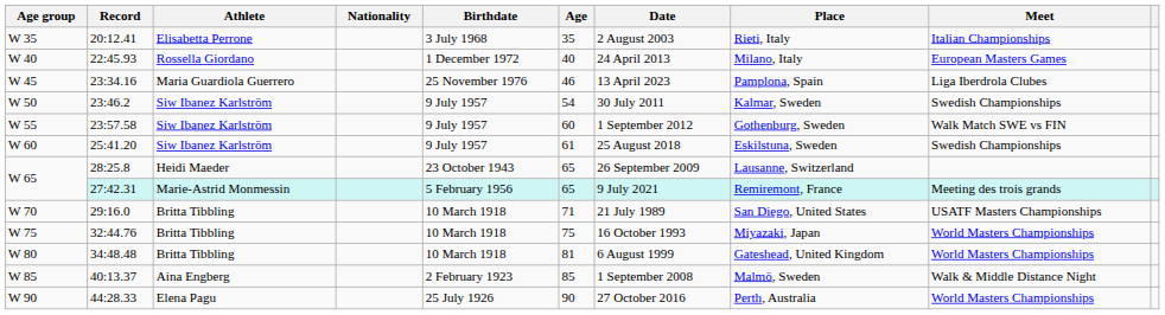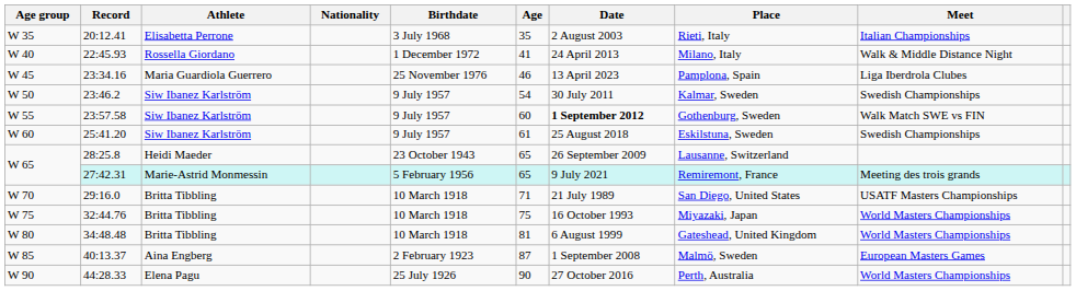22:45.93 | Age: 40 -> 41
22:45.93 | Meet: European Masters Games -> Walk & Middle Distance Night
23:57.58 | Date: normal -> bold
40:13.37 | Age: 85 -> 87
40:13.37 | Meet: Walk & Middle Distance Night -> European Masters Games
